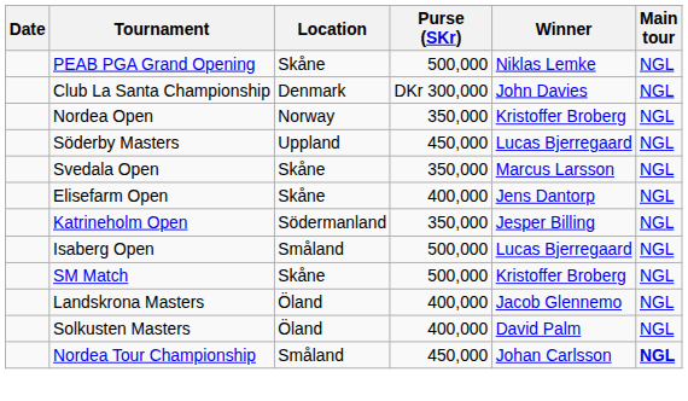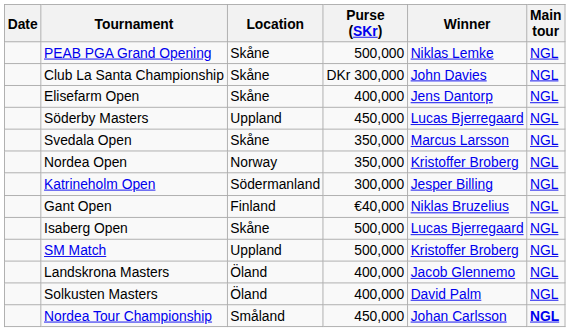Club La Santa Championship | Location: Denmark -> Skåne
rows swapped: Elisefarm Open <-> Nordea Open
Katrineholm Open | Purse (SKr): 350,000 -> 300,000
+ row: Gant Open | Finland | €40,000 | Niklas Bruzelius | NGL
Isaberg Open | Location: Småland -> Skåne
SM Match | Location: Skåne -> Uppland
